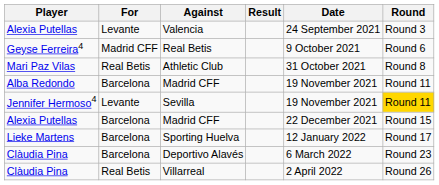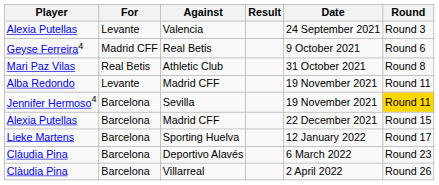Alba Redondo / Madrid CFF | For: Barcelona -> Levante
Sevilla | For: Levante -> Barcelona
Villarreal | For: Real Betis -> Barcelona
